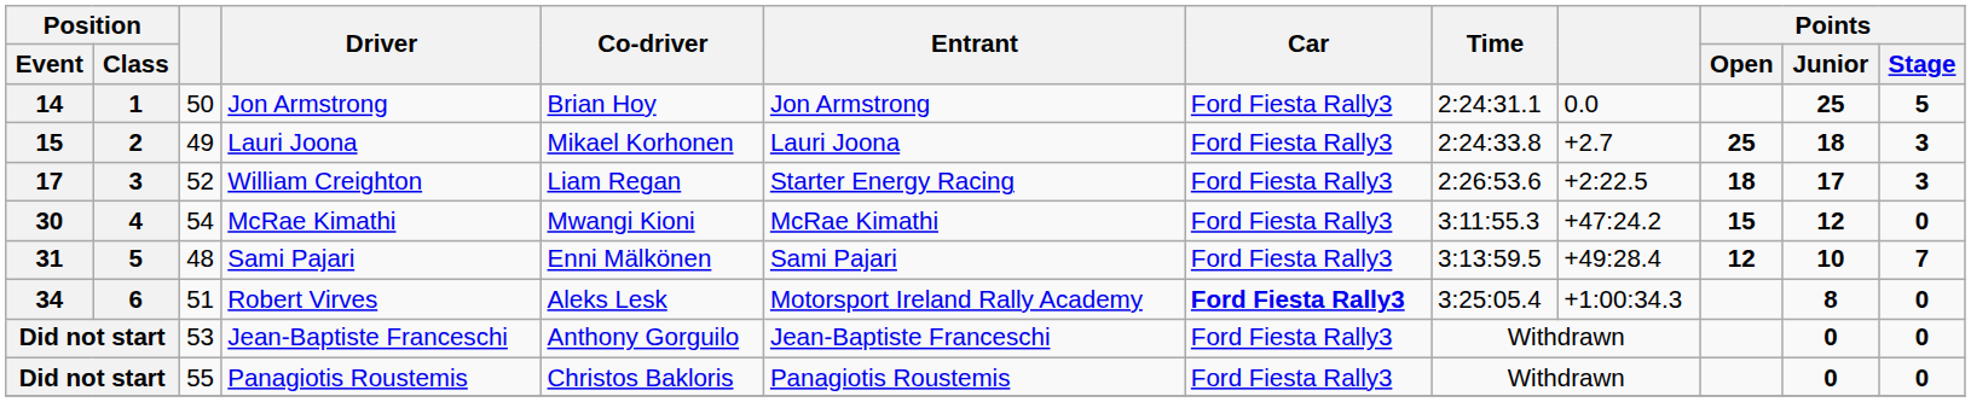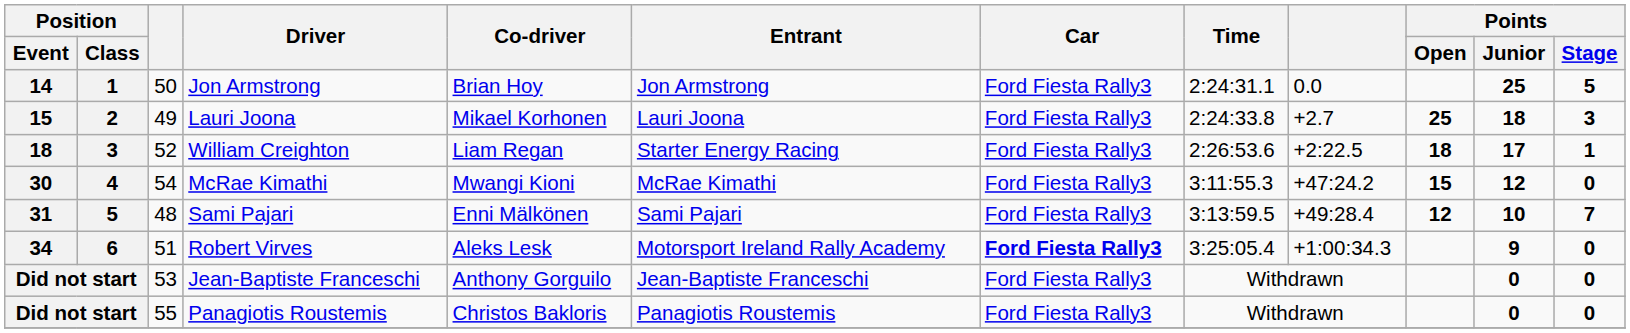William Creighton | Position / Event: 17 -> 18
William Creighton | Points / Stage: 3 -> 1
Robert Virves | Points / Junior: 8 -> 9
